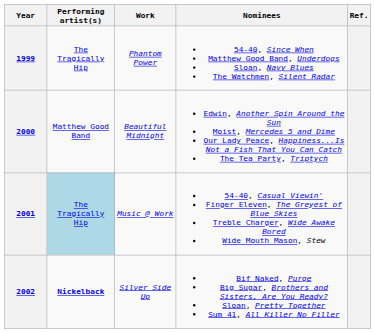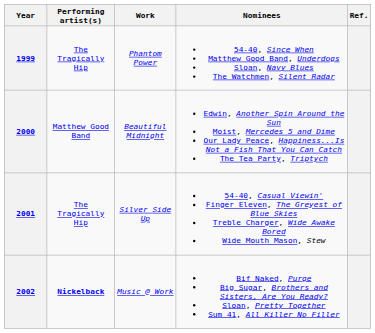2001 | Performing artist(s): lightblue background -> no background
2001 | Work: Music @ Work -> Silver Side Up
2002 | Work: Silver Side Up -> Music @ Work
